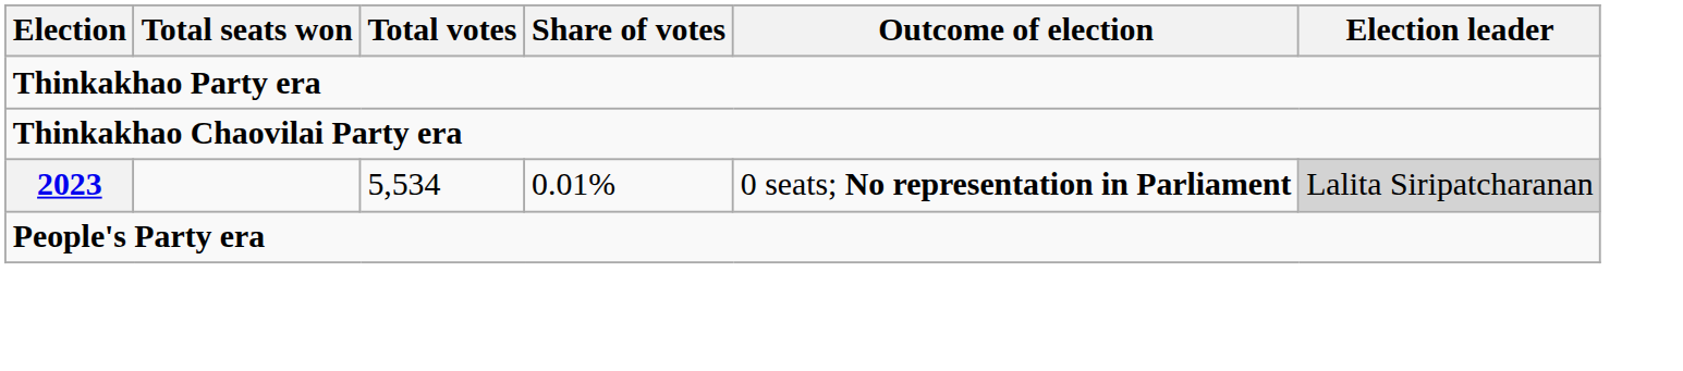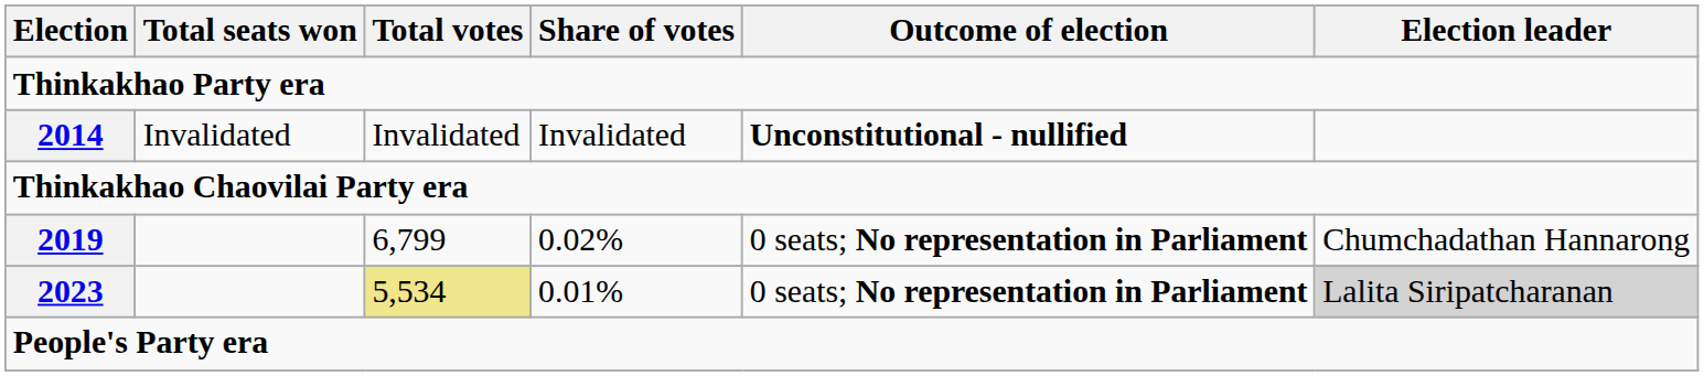+ row: 2014 | Invalidated | Invalidated | Invalidated | Unconstitutional - nullified
+ row: 2019 | 6,799 | 0.02% | 0 seats; No representation in Parliament | Chumchadathan Hannarong
2023 | Total votes: no background -> khaki background
